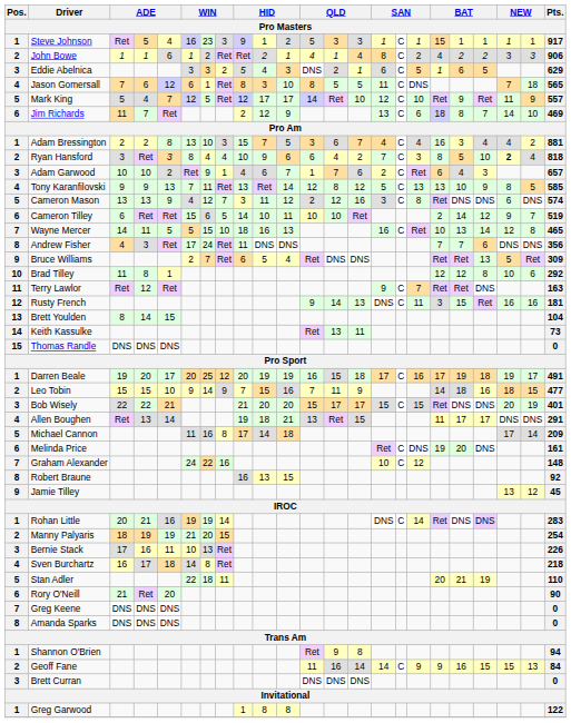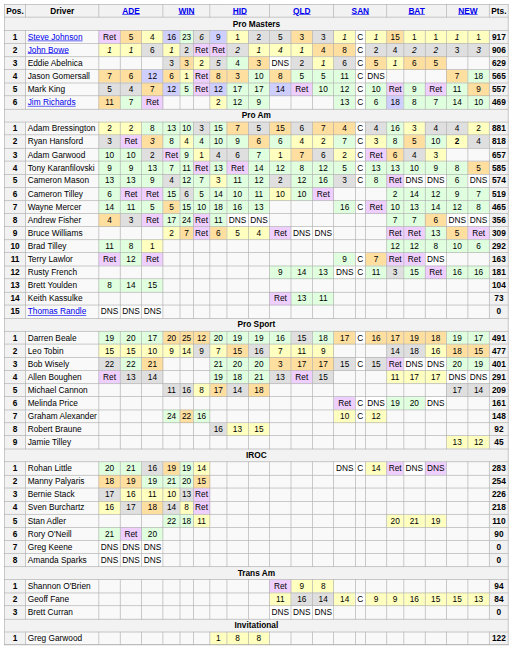Steve Johnson | column 8: 3 -> 6
Adam Bressington | column 12: 3 -> 15
Bob Wisely | column 12: 15 -> 3
